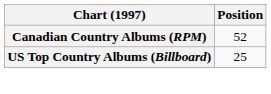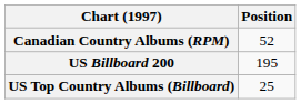+ row: US Billboard 200 | 195
